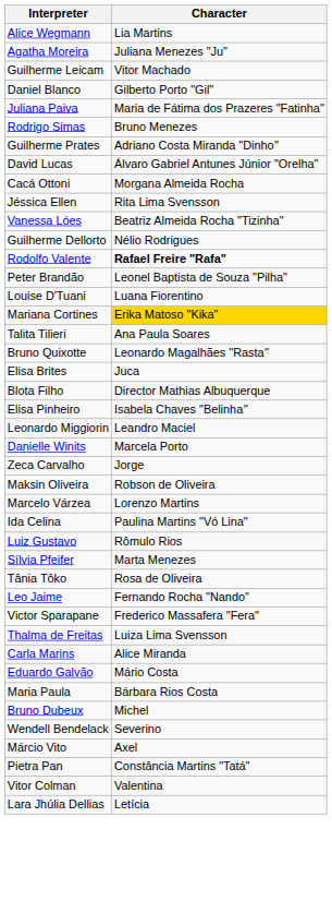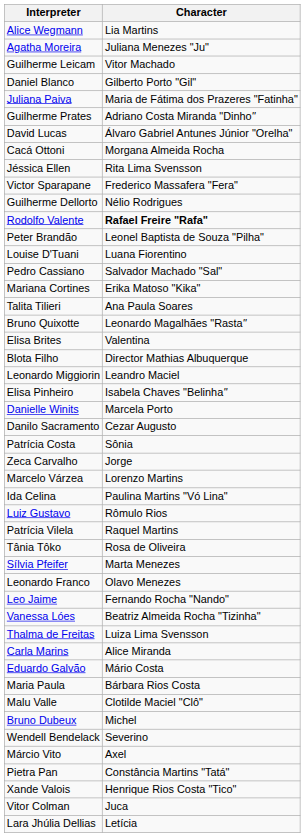- row: Rodrigo Simas | Bruno Menezes
rows swapped: Victor Sparapane <-> Vanessa Lóes
+ row: Pedro Cassiano | Salvador Machado "Sal"
Mariana Cortines | Character: gold background -> no background
Elisa Brites | Character: Juca -> Valentina
rows swapped: Leonardo Miggiorin <-> Elisa Pinheiro
+ row: Danilo Sacramento | Cezar Augusto
+ row: Patrícia Costa | Sônia
- row: Maksin Oliveira | Robson de Oliveira
+ row: Patrícia Vilela | Raquel Martins
rows swapped: Tânia Tôko <-> Sílvia Pfeifer
+ row: Leonardo Franco | Olavo Menezes
+ row: Malu Valle | Clotilde Maciel "Clô"
+ row: Xande Valois | Henrique Rios Costa "Tico"
Vitor Colman | Character: Valentina -> Juca
